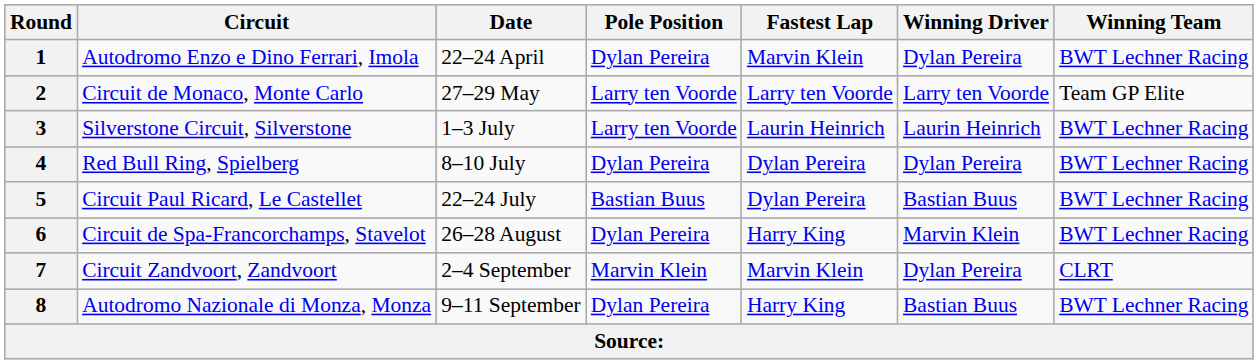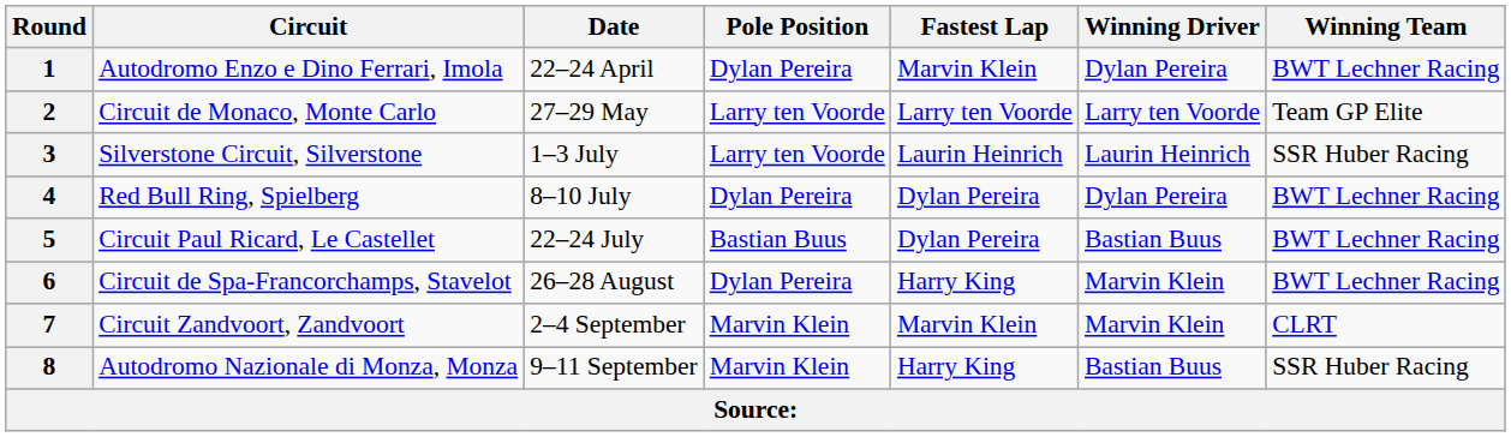3 | Winning Team: BWT Lechner Racing -> SSR Huber Racing
7 | Winning Driver: Dylan Pereira -> Marvin Klein
8 | Pole Position: Dylan Pereira -> Marvin Klein
8 | Winning Team: BWT Lechner Racing -> SSR Huber Racing
